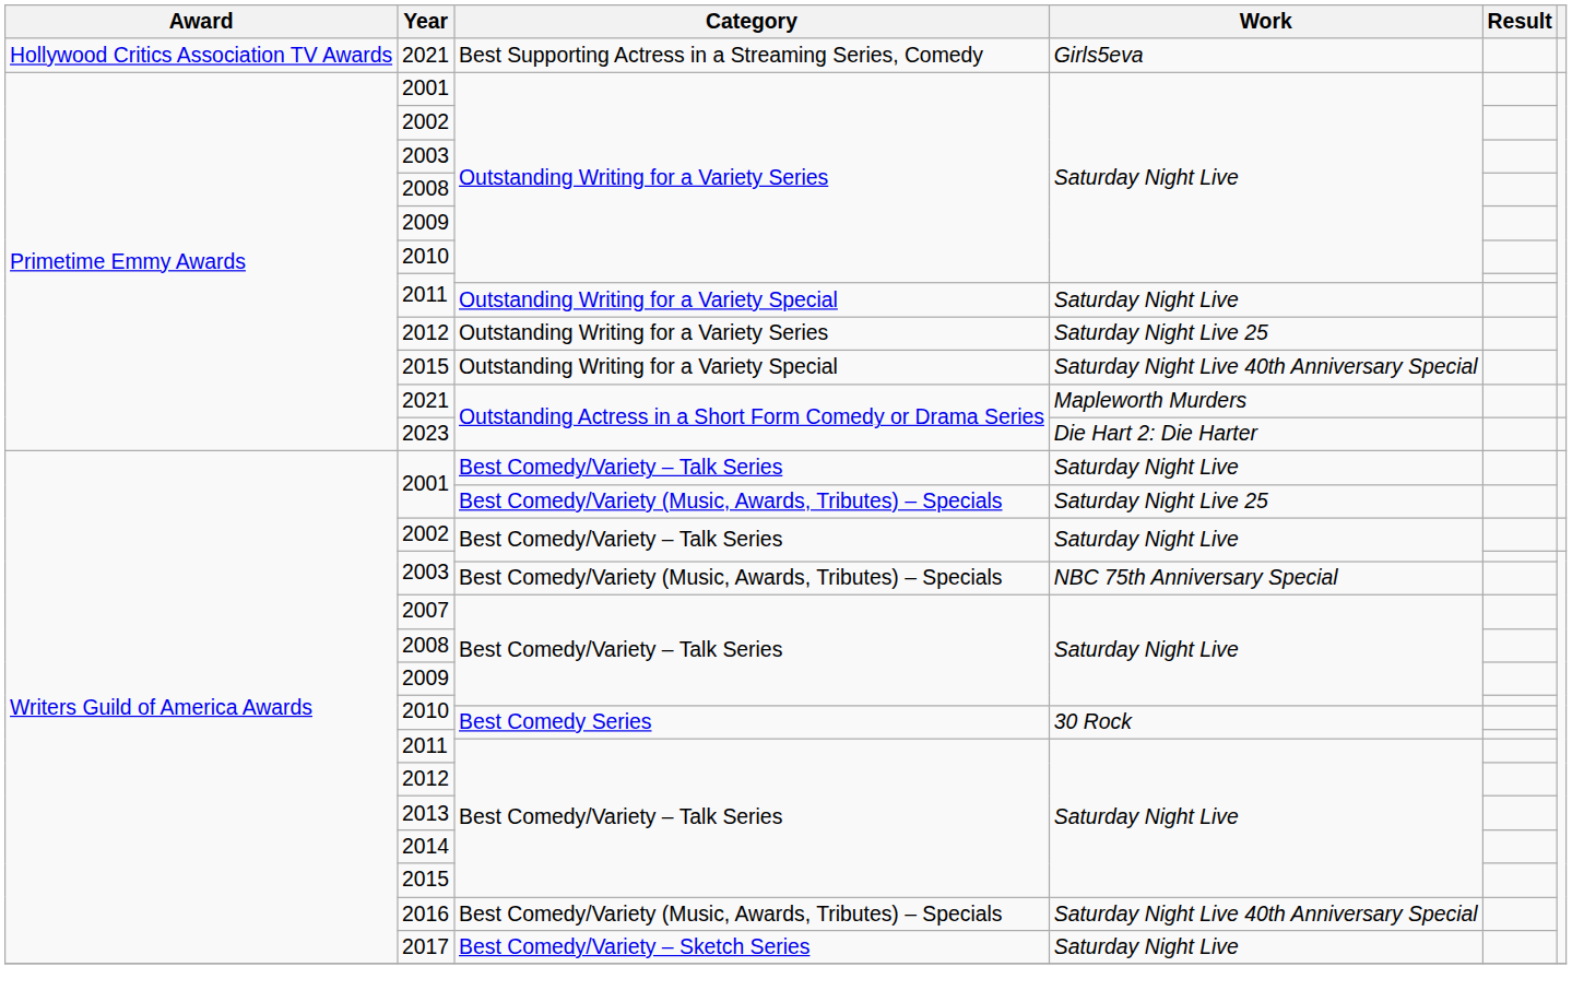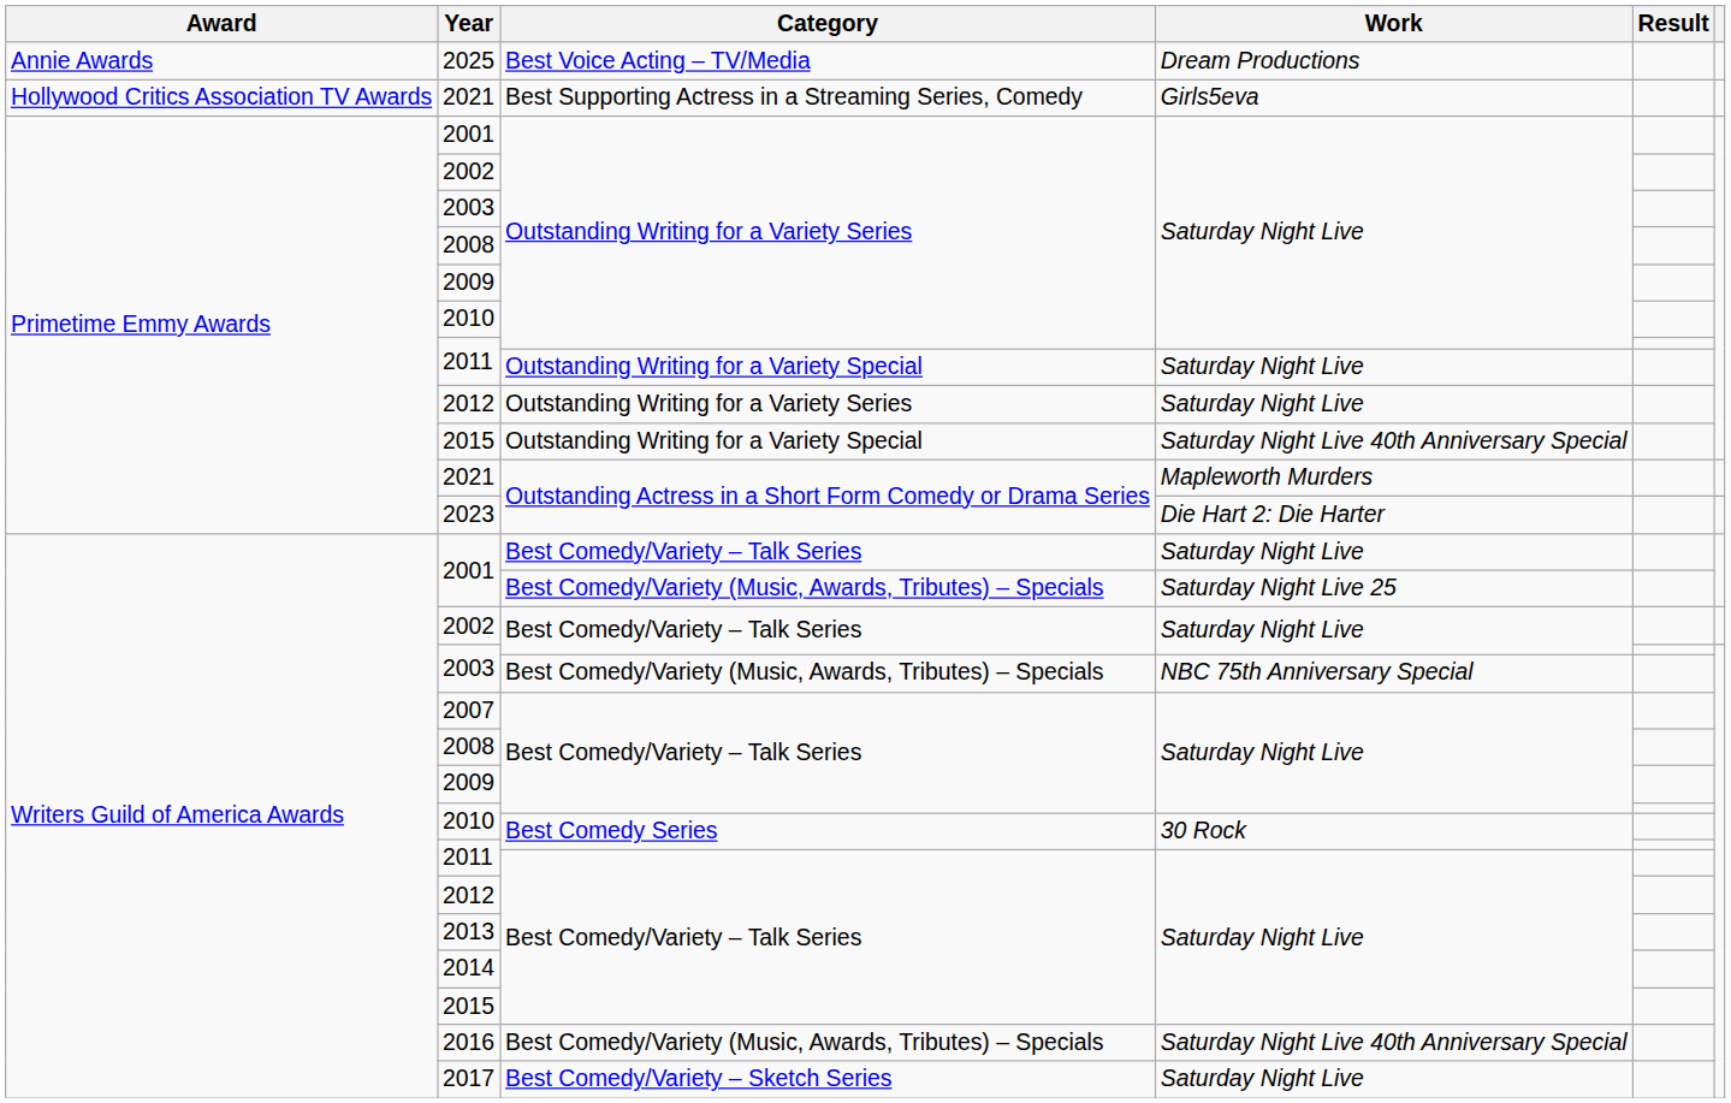+ row: Annie Awards | 2025 | Best Voice Acting – TV/Media | Dream Productions
2012 / Outstanding Writing for a Variety Series | Work: Saturday Night Live 25 -> Saturday Night Live
